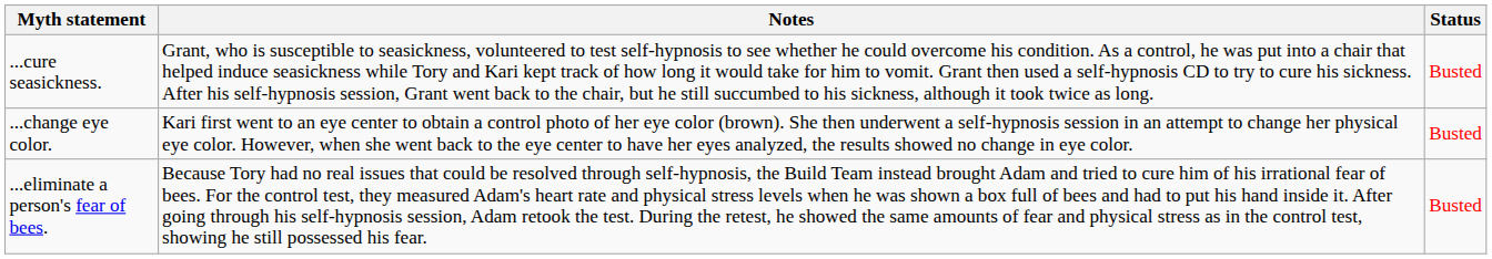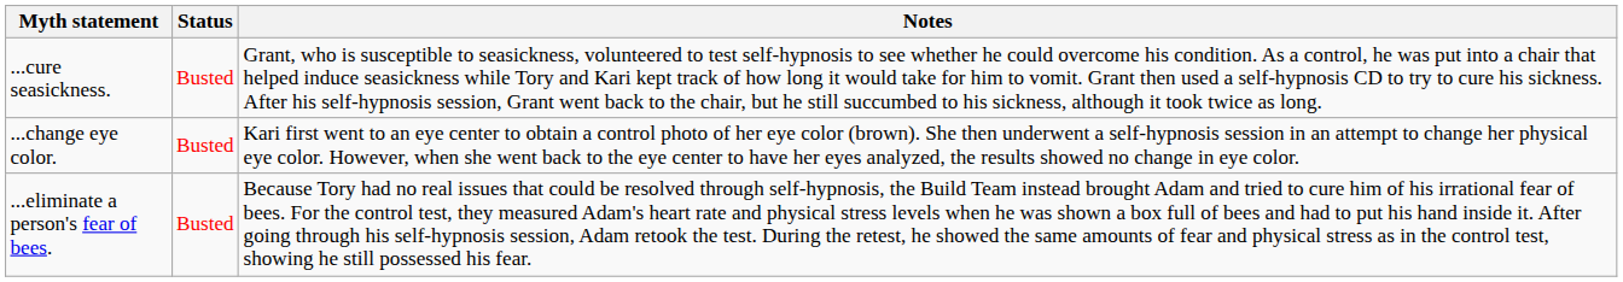columns swapped: Status <-> Notes
